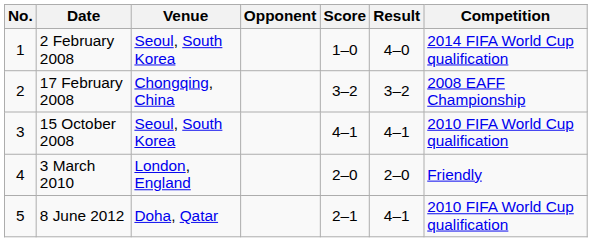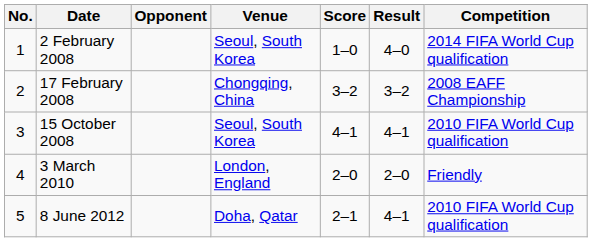columns swapped: Venue <-> Opponent
